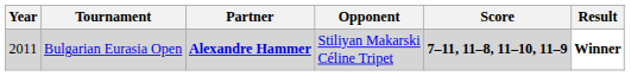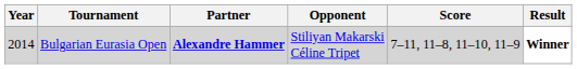Bulgarian Eurasia Open | Year: 2011 -> 2014
Bulgarian Eurasia Open | Score: bold -> normal
